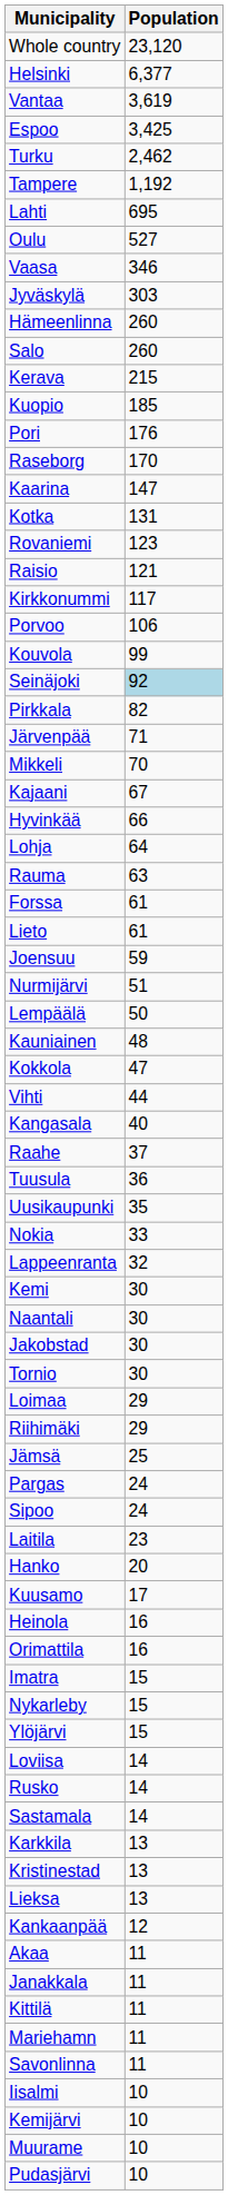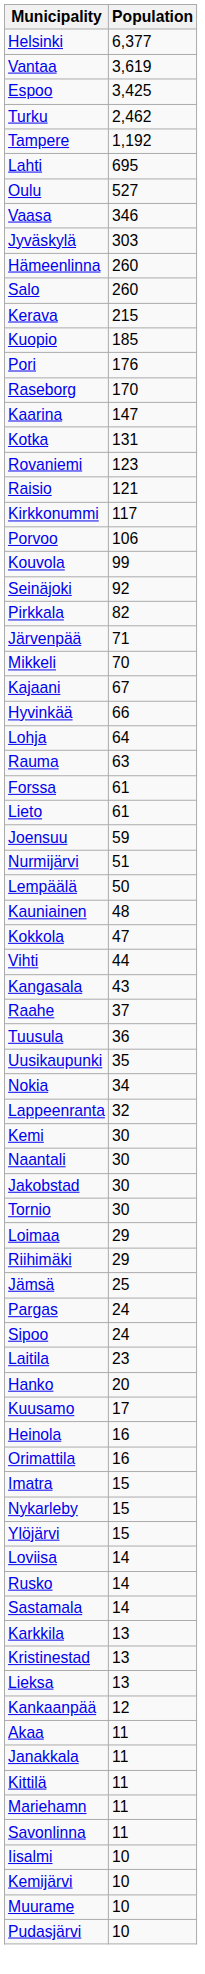- row: Whole country | 23,120
Seinäjoki | Population: lightblue background -> no background
Kangasala | Population: 40 -> 43
Nokia | Population: 33 -> 34
